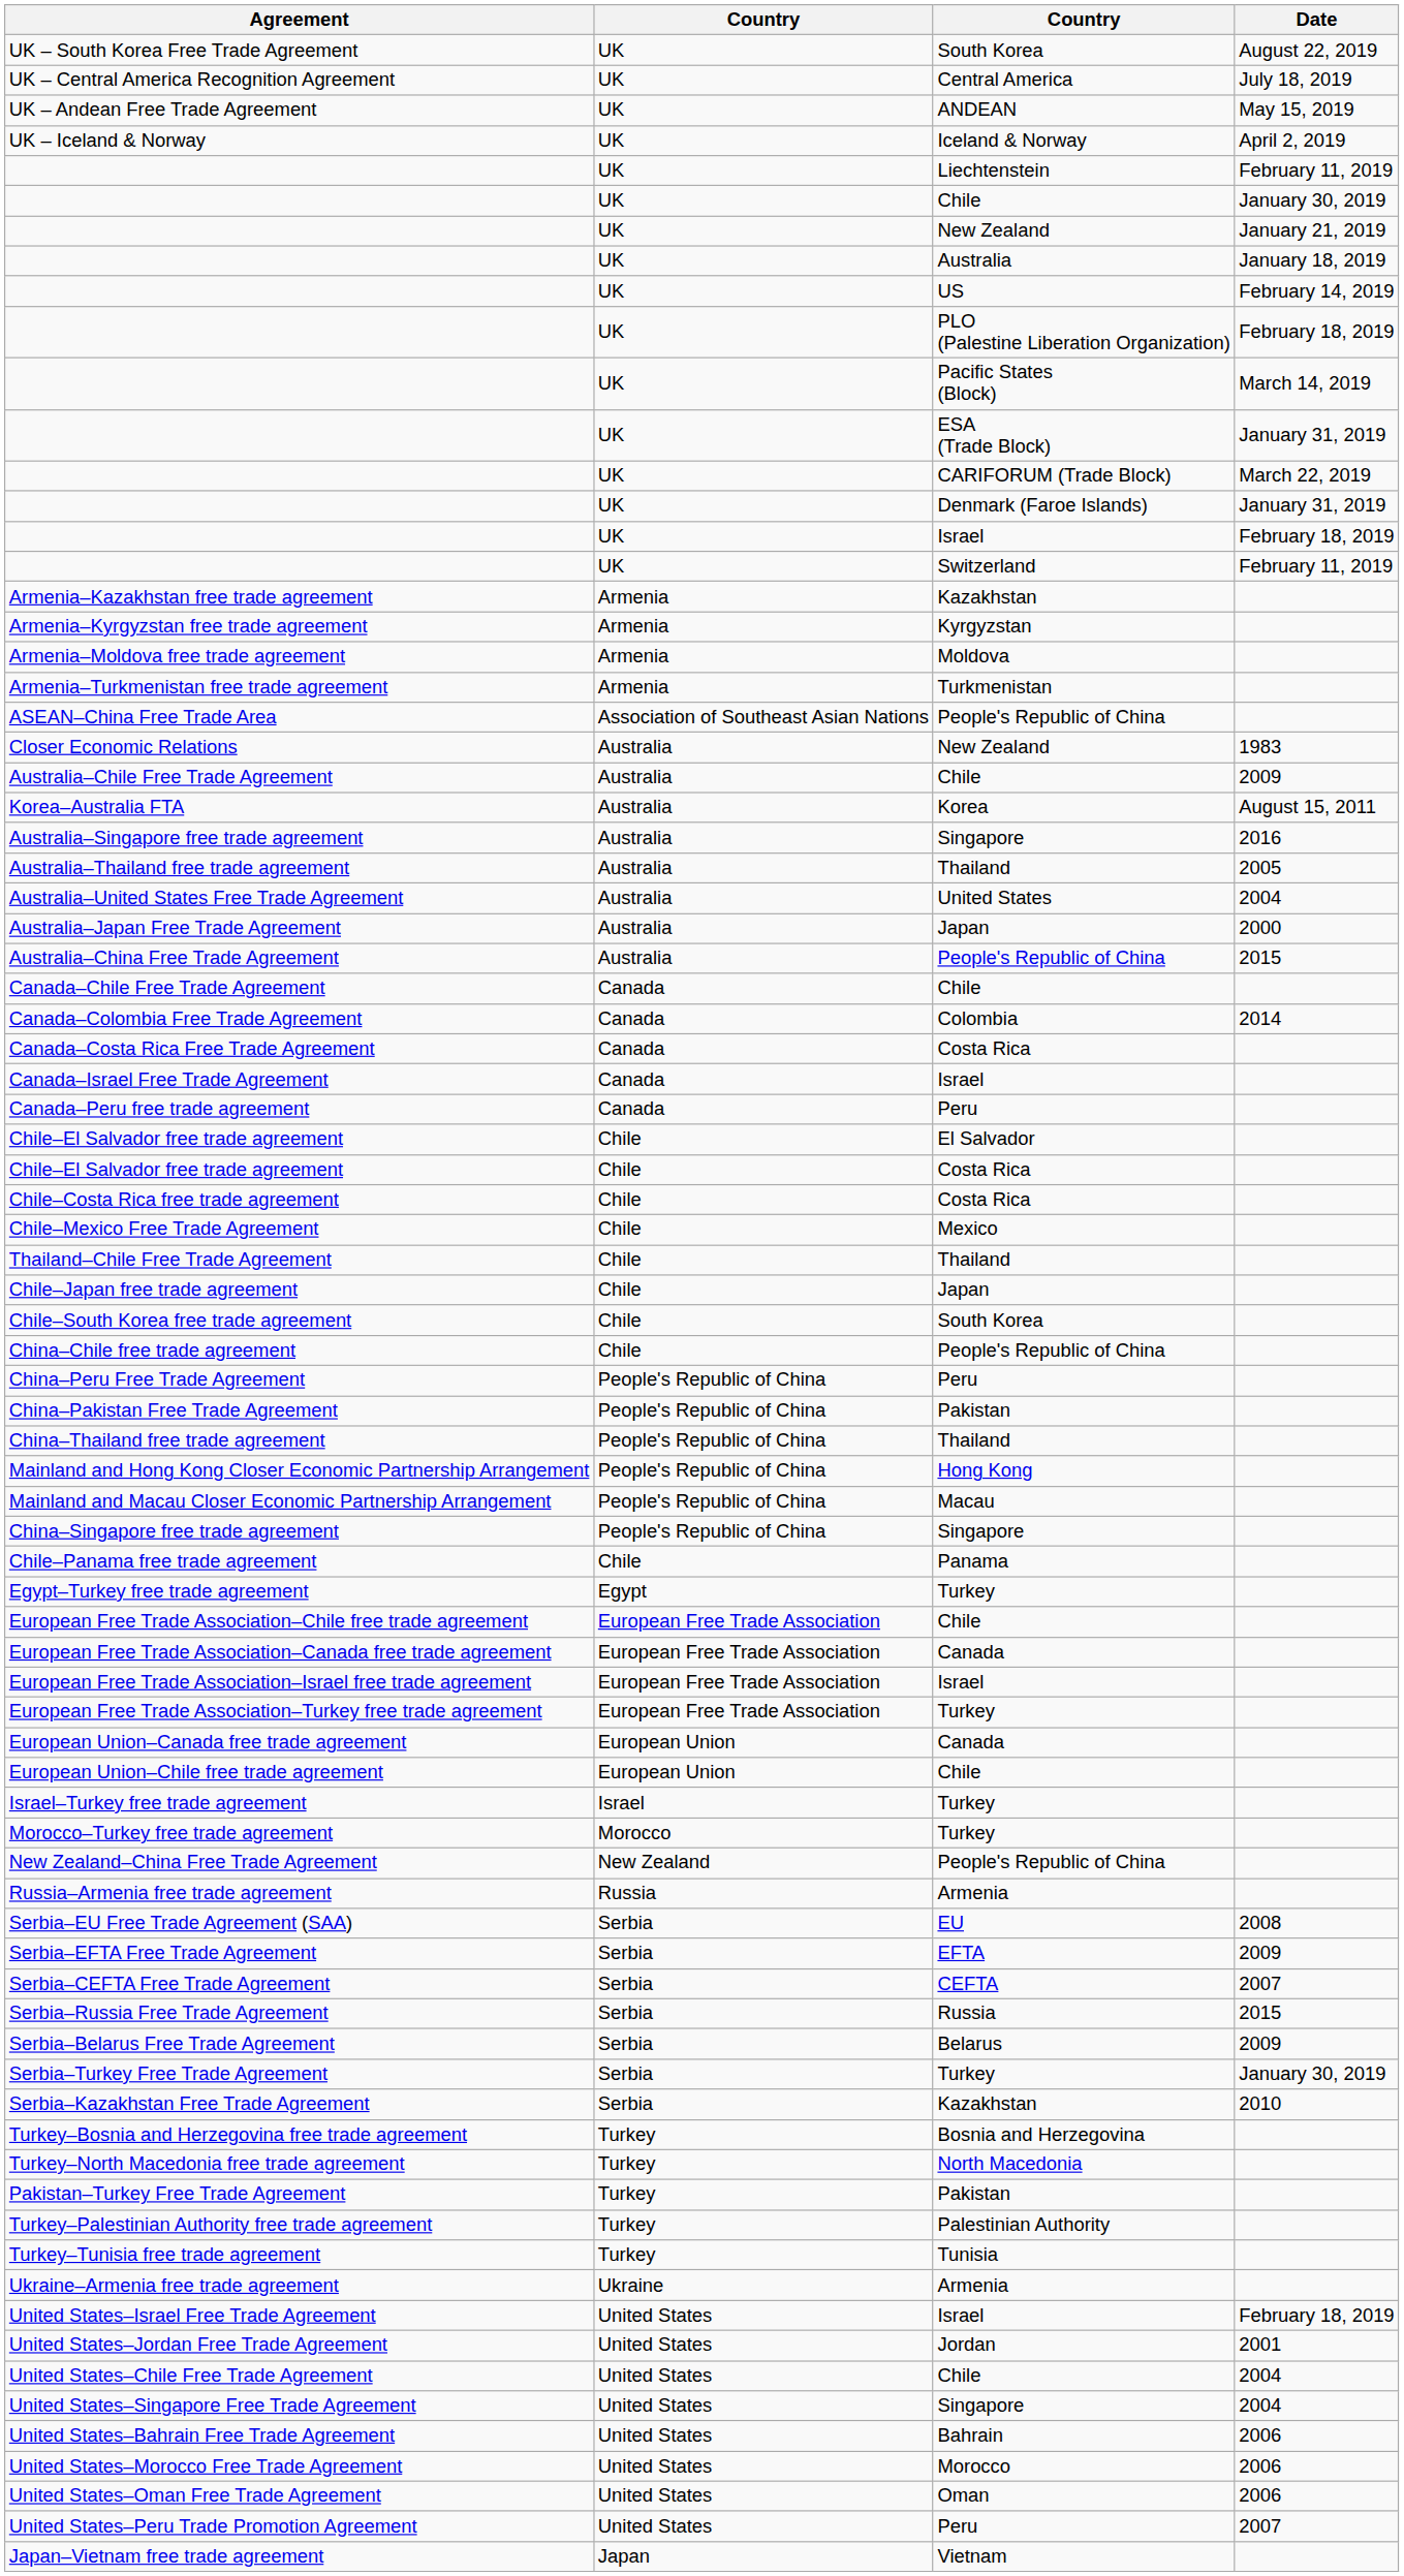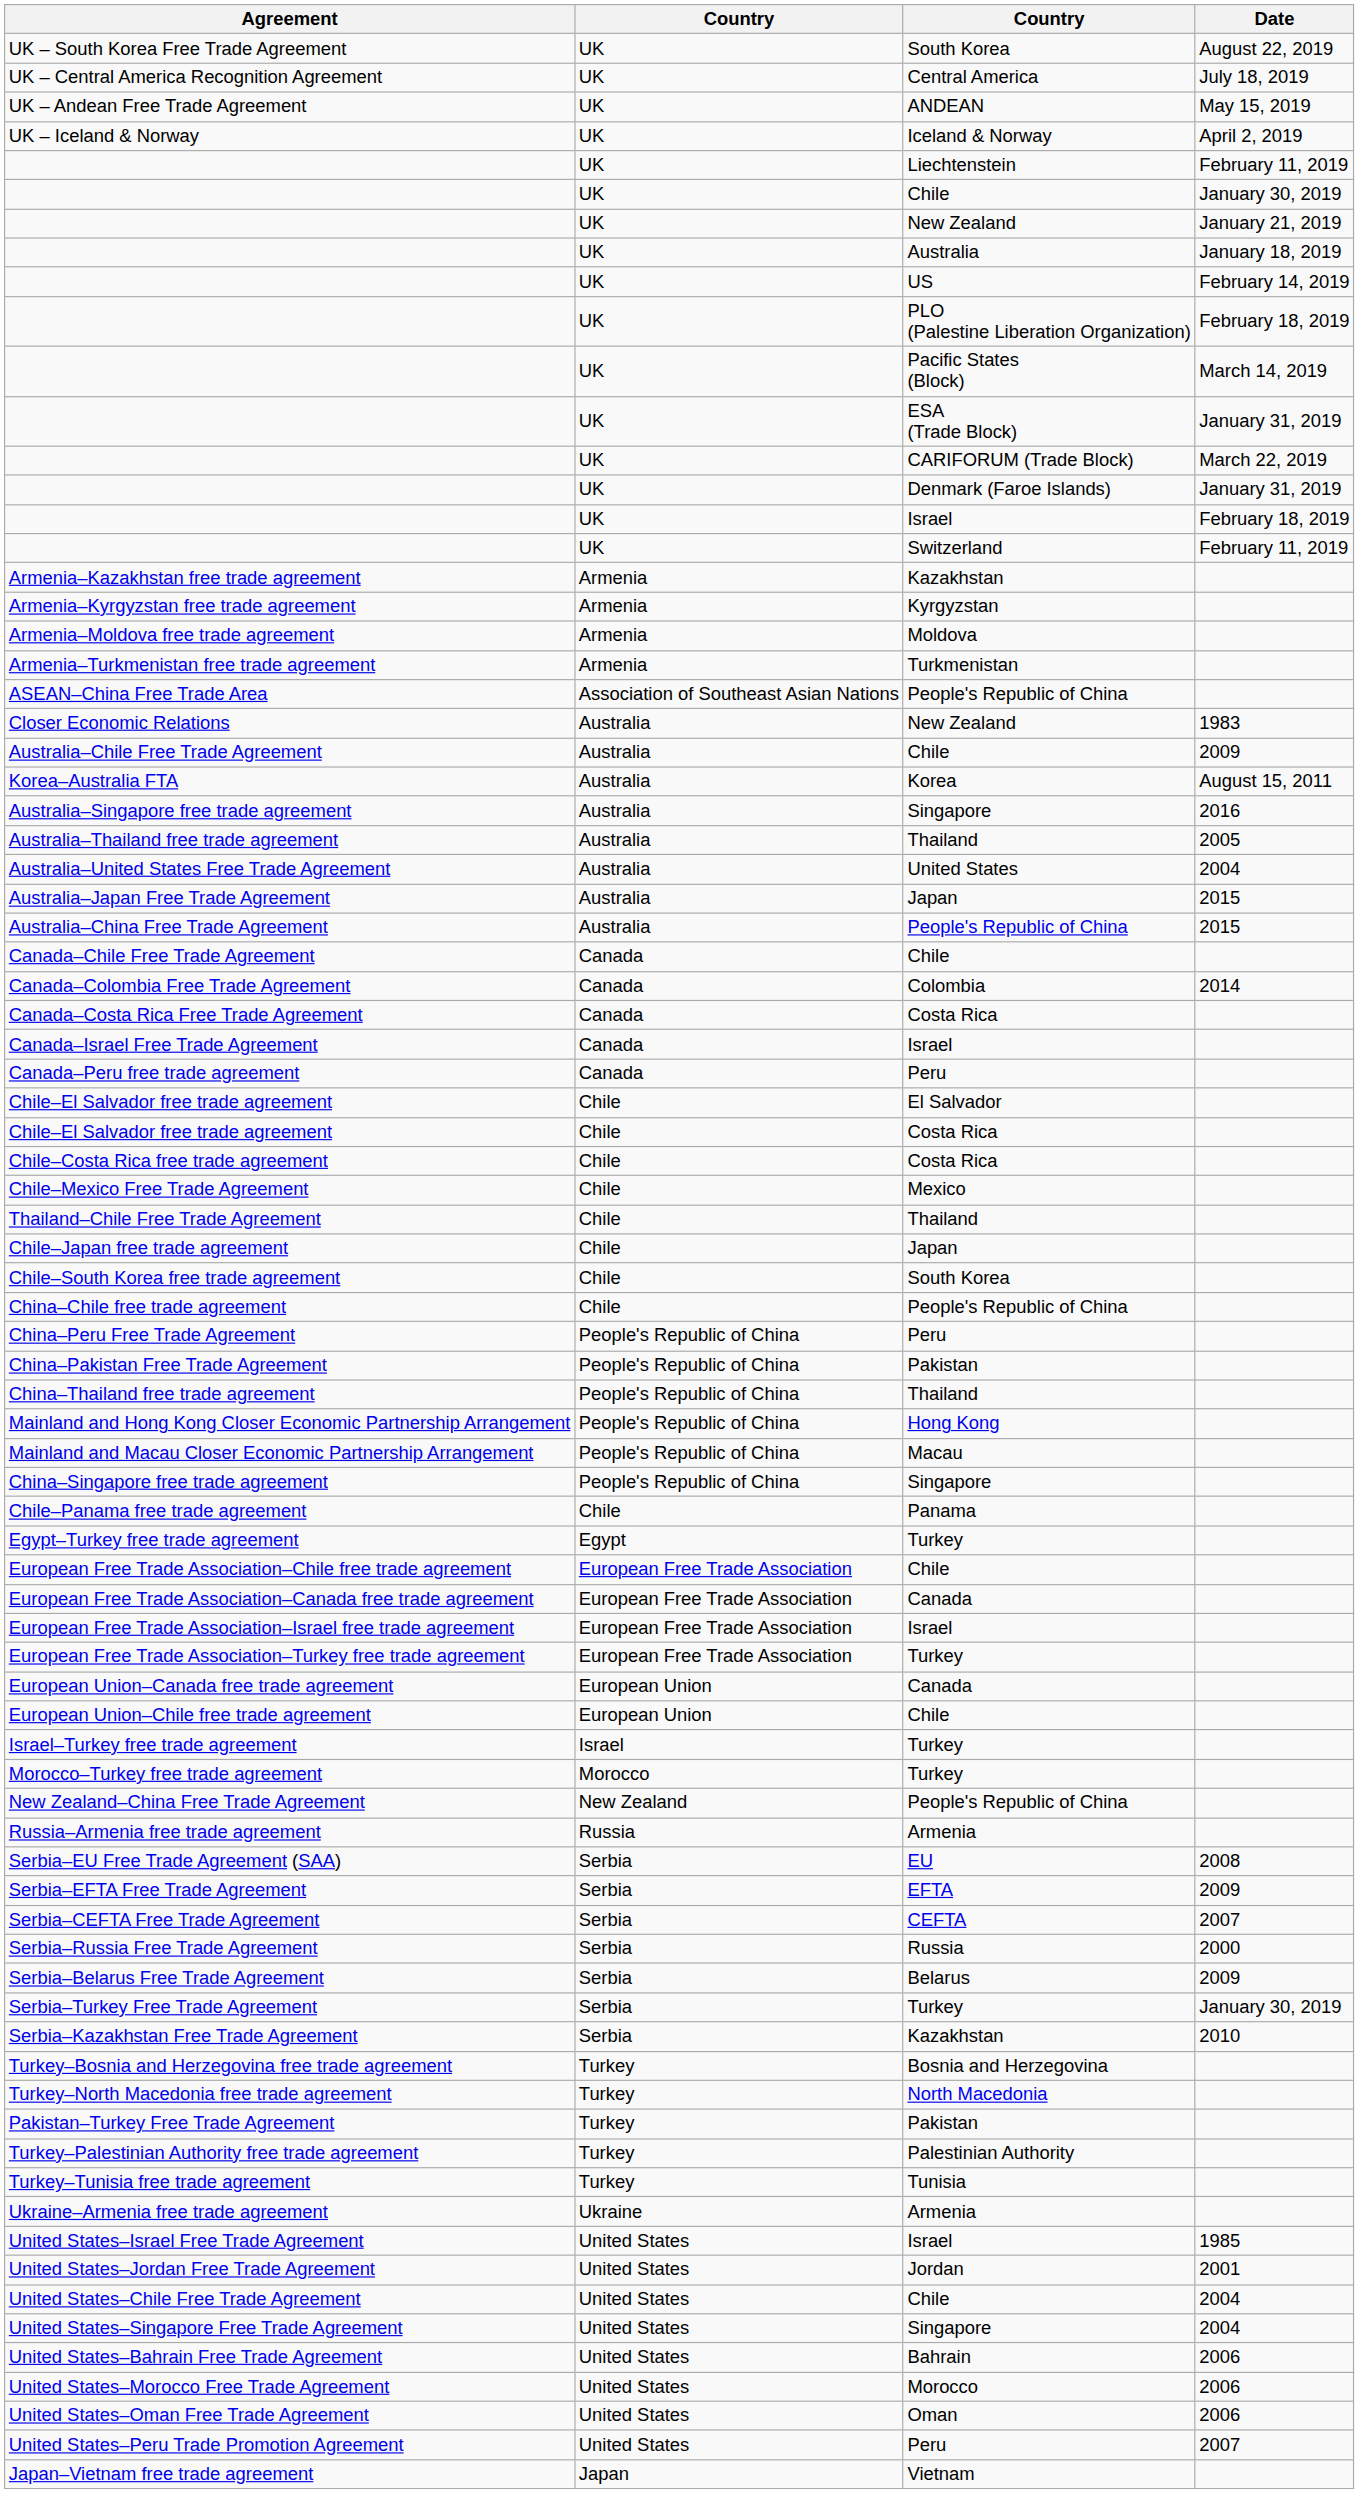Australia–Japan Free Trade Agreement | Date: 2000 -> 2015
Serbia–Russia Free Trade Agreement | Date: 2015 -> 2000
United States–Israel Free Trade Agreement | Date: February 18, 2019 -> 1985
